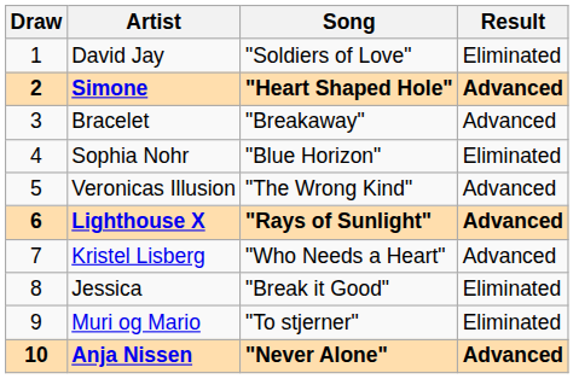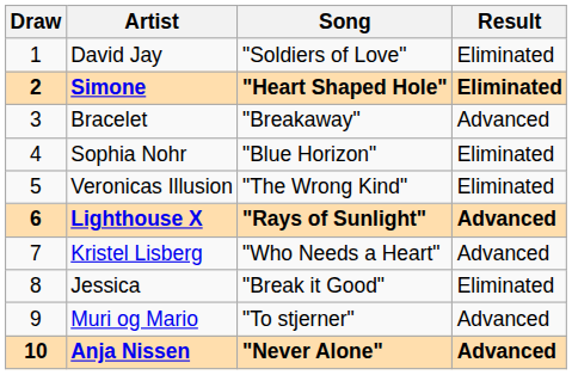Simone | Result: Advanced -> Eliminated
Veronicas Illusion | Result: Advanced -> Eliminated
Muri og Mario | Result: Eliminated -> Advanced
